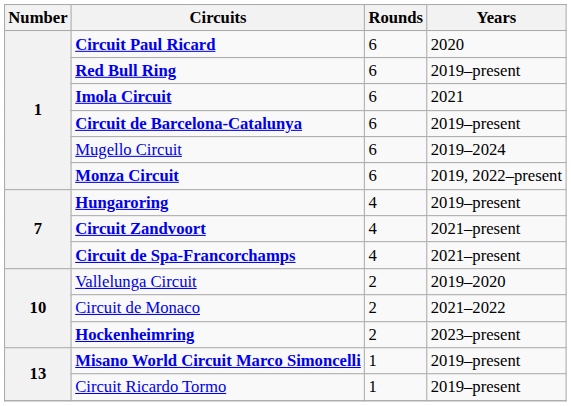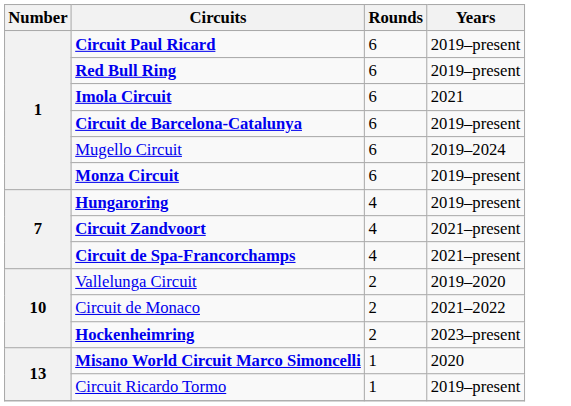Circuit Paul Ricard | Years: 2020 -> 2019–present
Monza Circuit | Years: 2019, 2022–present -> 2019–present
Misano World Circuit Marco Simoncelli | Years: 2019–present -> 2020
